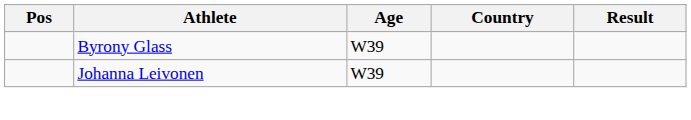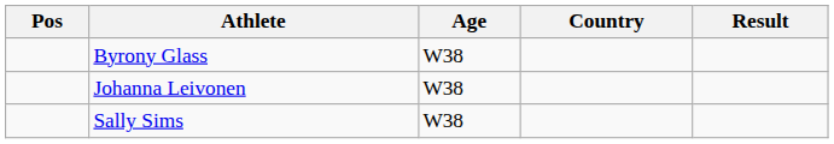Byrony Glass | Age: W39 -> W38
Johanna Leivonen | Age: W39 -> W38
+ row: Sally Sims | W38
